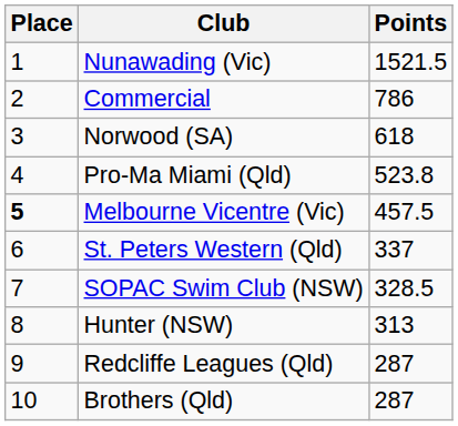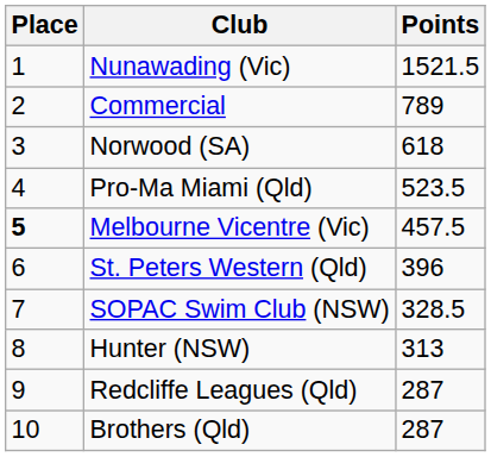Commercial | Points: 786 -> 789
Pro-Ma Miami (Qld) | Points: 523.8 -> 523.5
St. Peters Western (Qld) | Points: 337 -> 396
